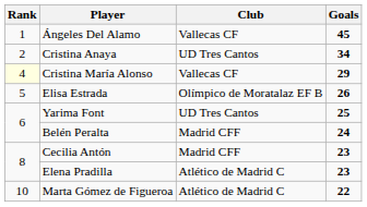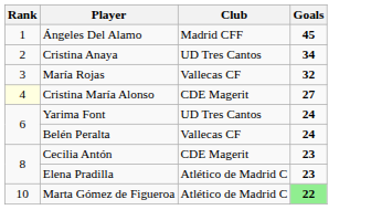Ángeles Del Alamo | Club: Vallecas CF -> Madrid CFF
+ row: 3 | María Rojas | Vallecas CF | 32
Cristina María Alonso | Club: Vallecas CF -> CDE Magerit
Cristina María Alonso | Goals: 29 -> 27
- row: 5 | Elisa Estrada | Olímpico de Moratalaz EF B | 26
Yarima Font | Goals: 25 -> 24
Belén Peralta | Club: Madrid CFF -> Vallecas CF
Cecilia Antón | Club: Madrid CFF -> CDE Magerit
Marta Gómez de Figueroa | Goals: no background -> lightgreen background
